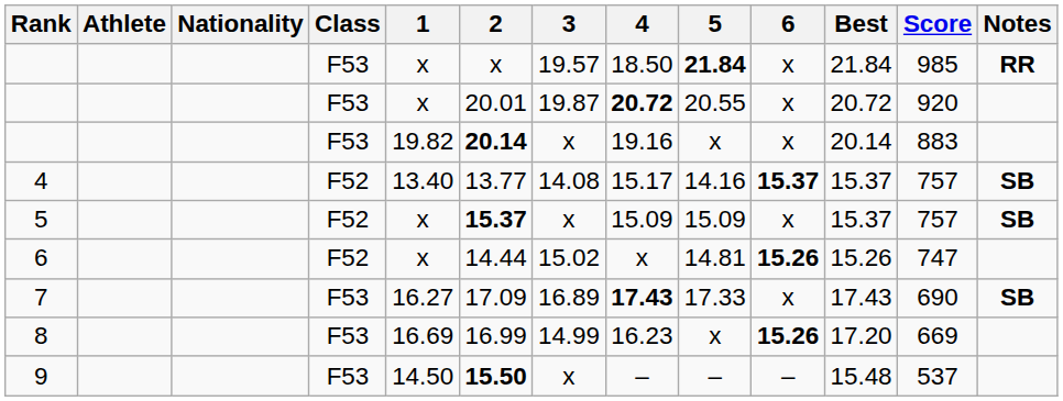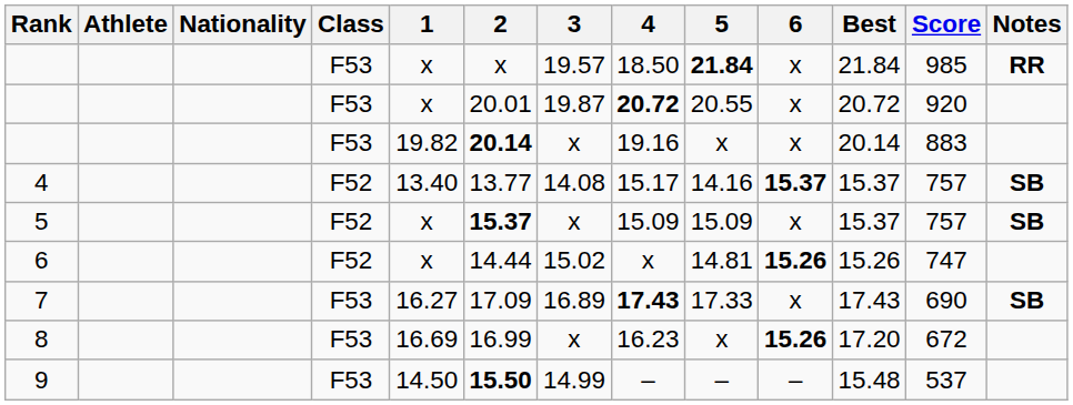8 | 3: 14.99 -> x
8 | Score: 669 -> 672
9 | 3: x -> 14.99
